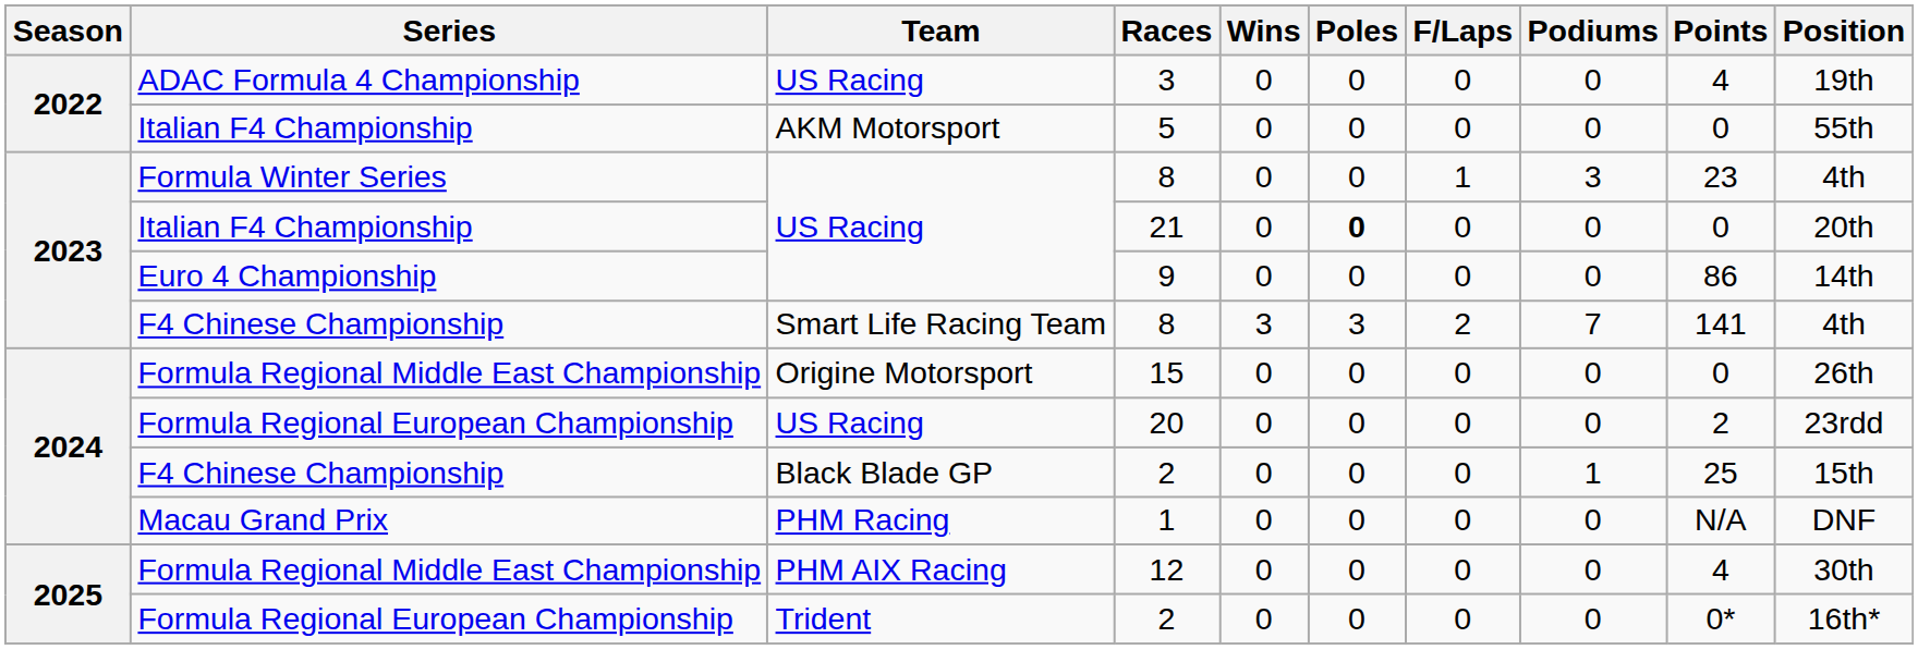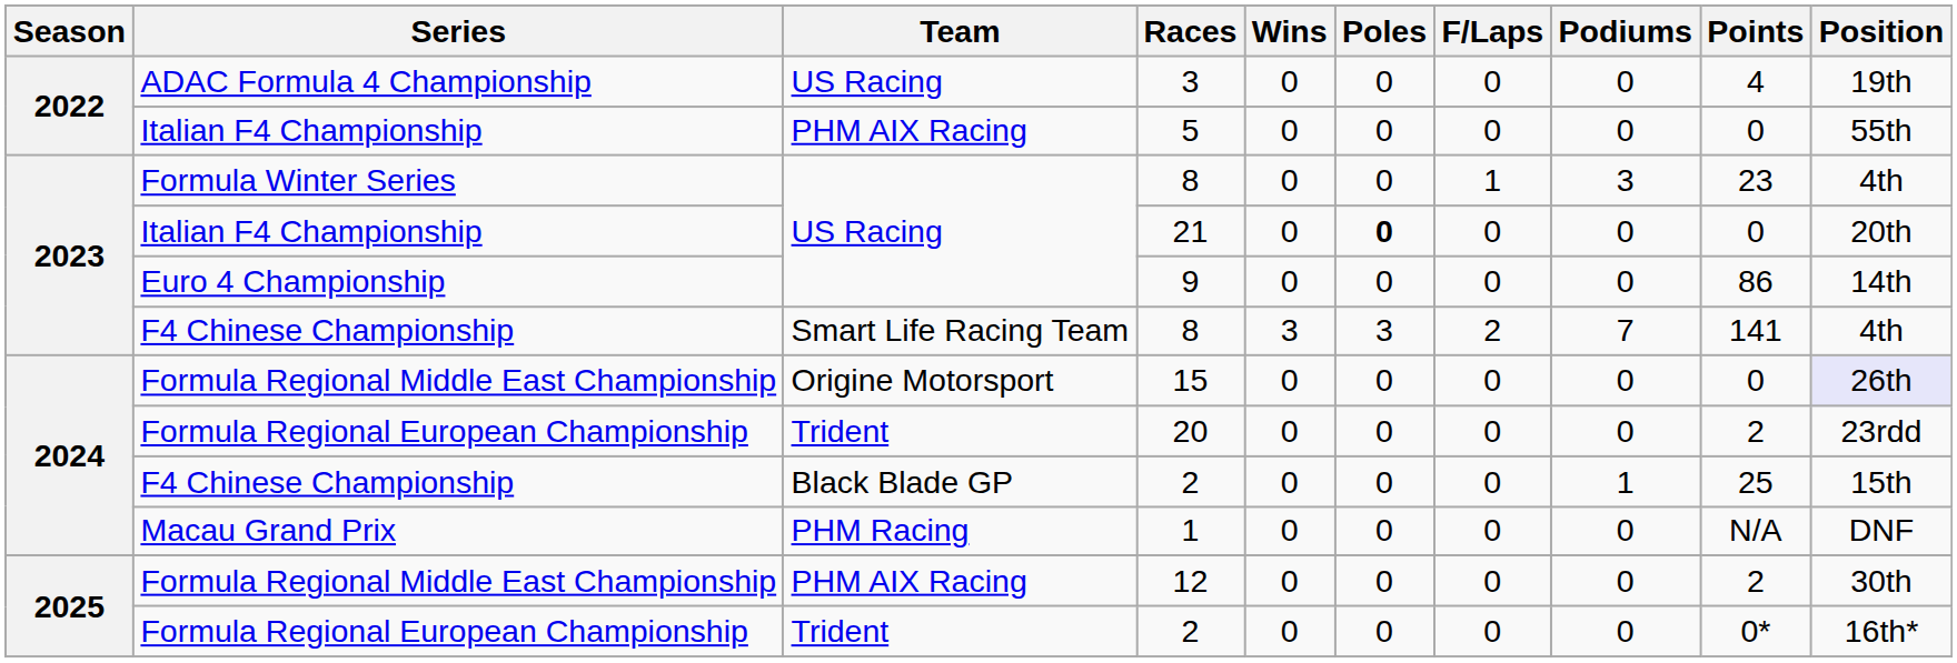5 | Team: AKM Motorsport -> PHM AIX Racing
15 | Position: no background -> lavender background
20 | Team: US Racing -> Trident
12 | Points: 4 -> 2
